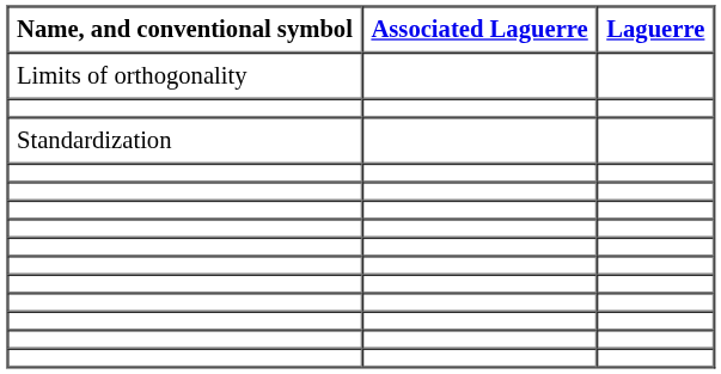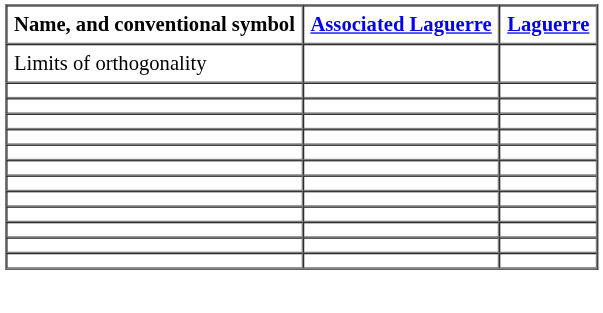- row: Standardization
